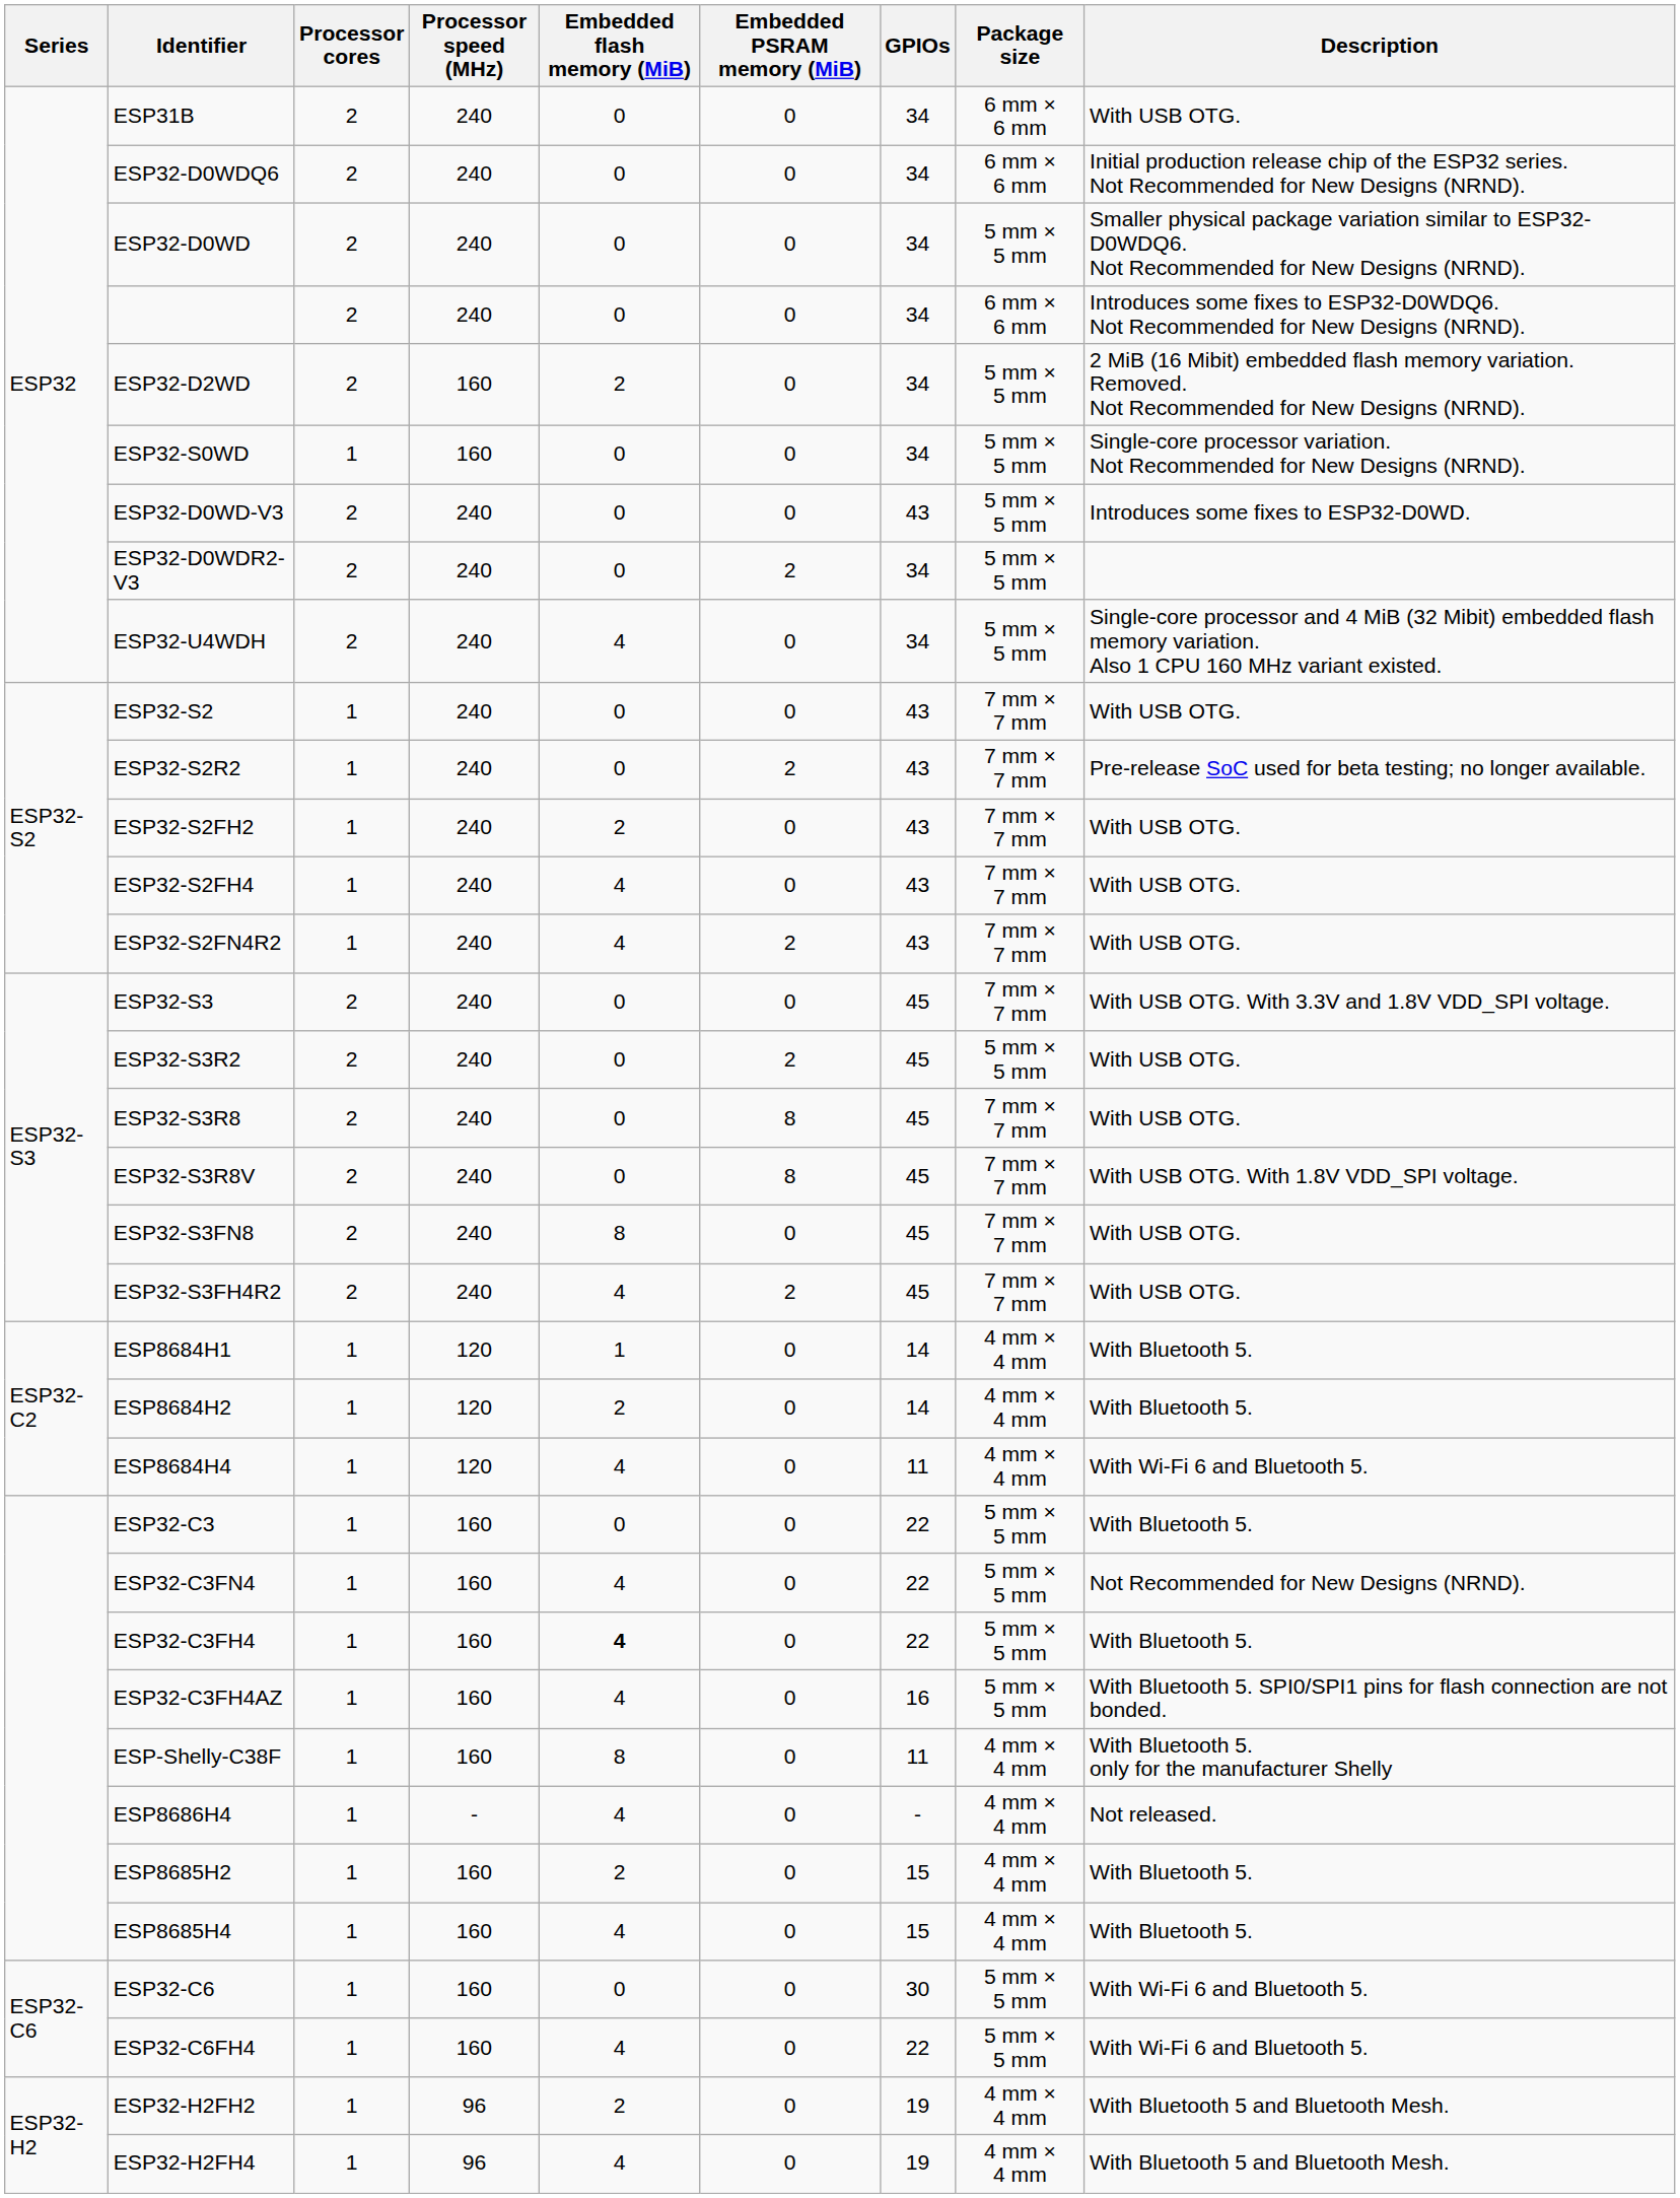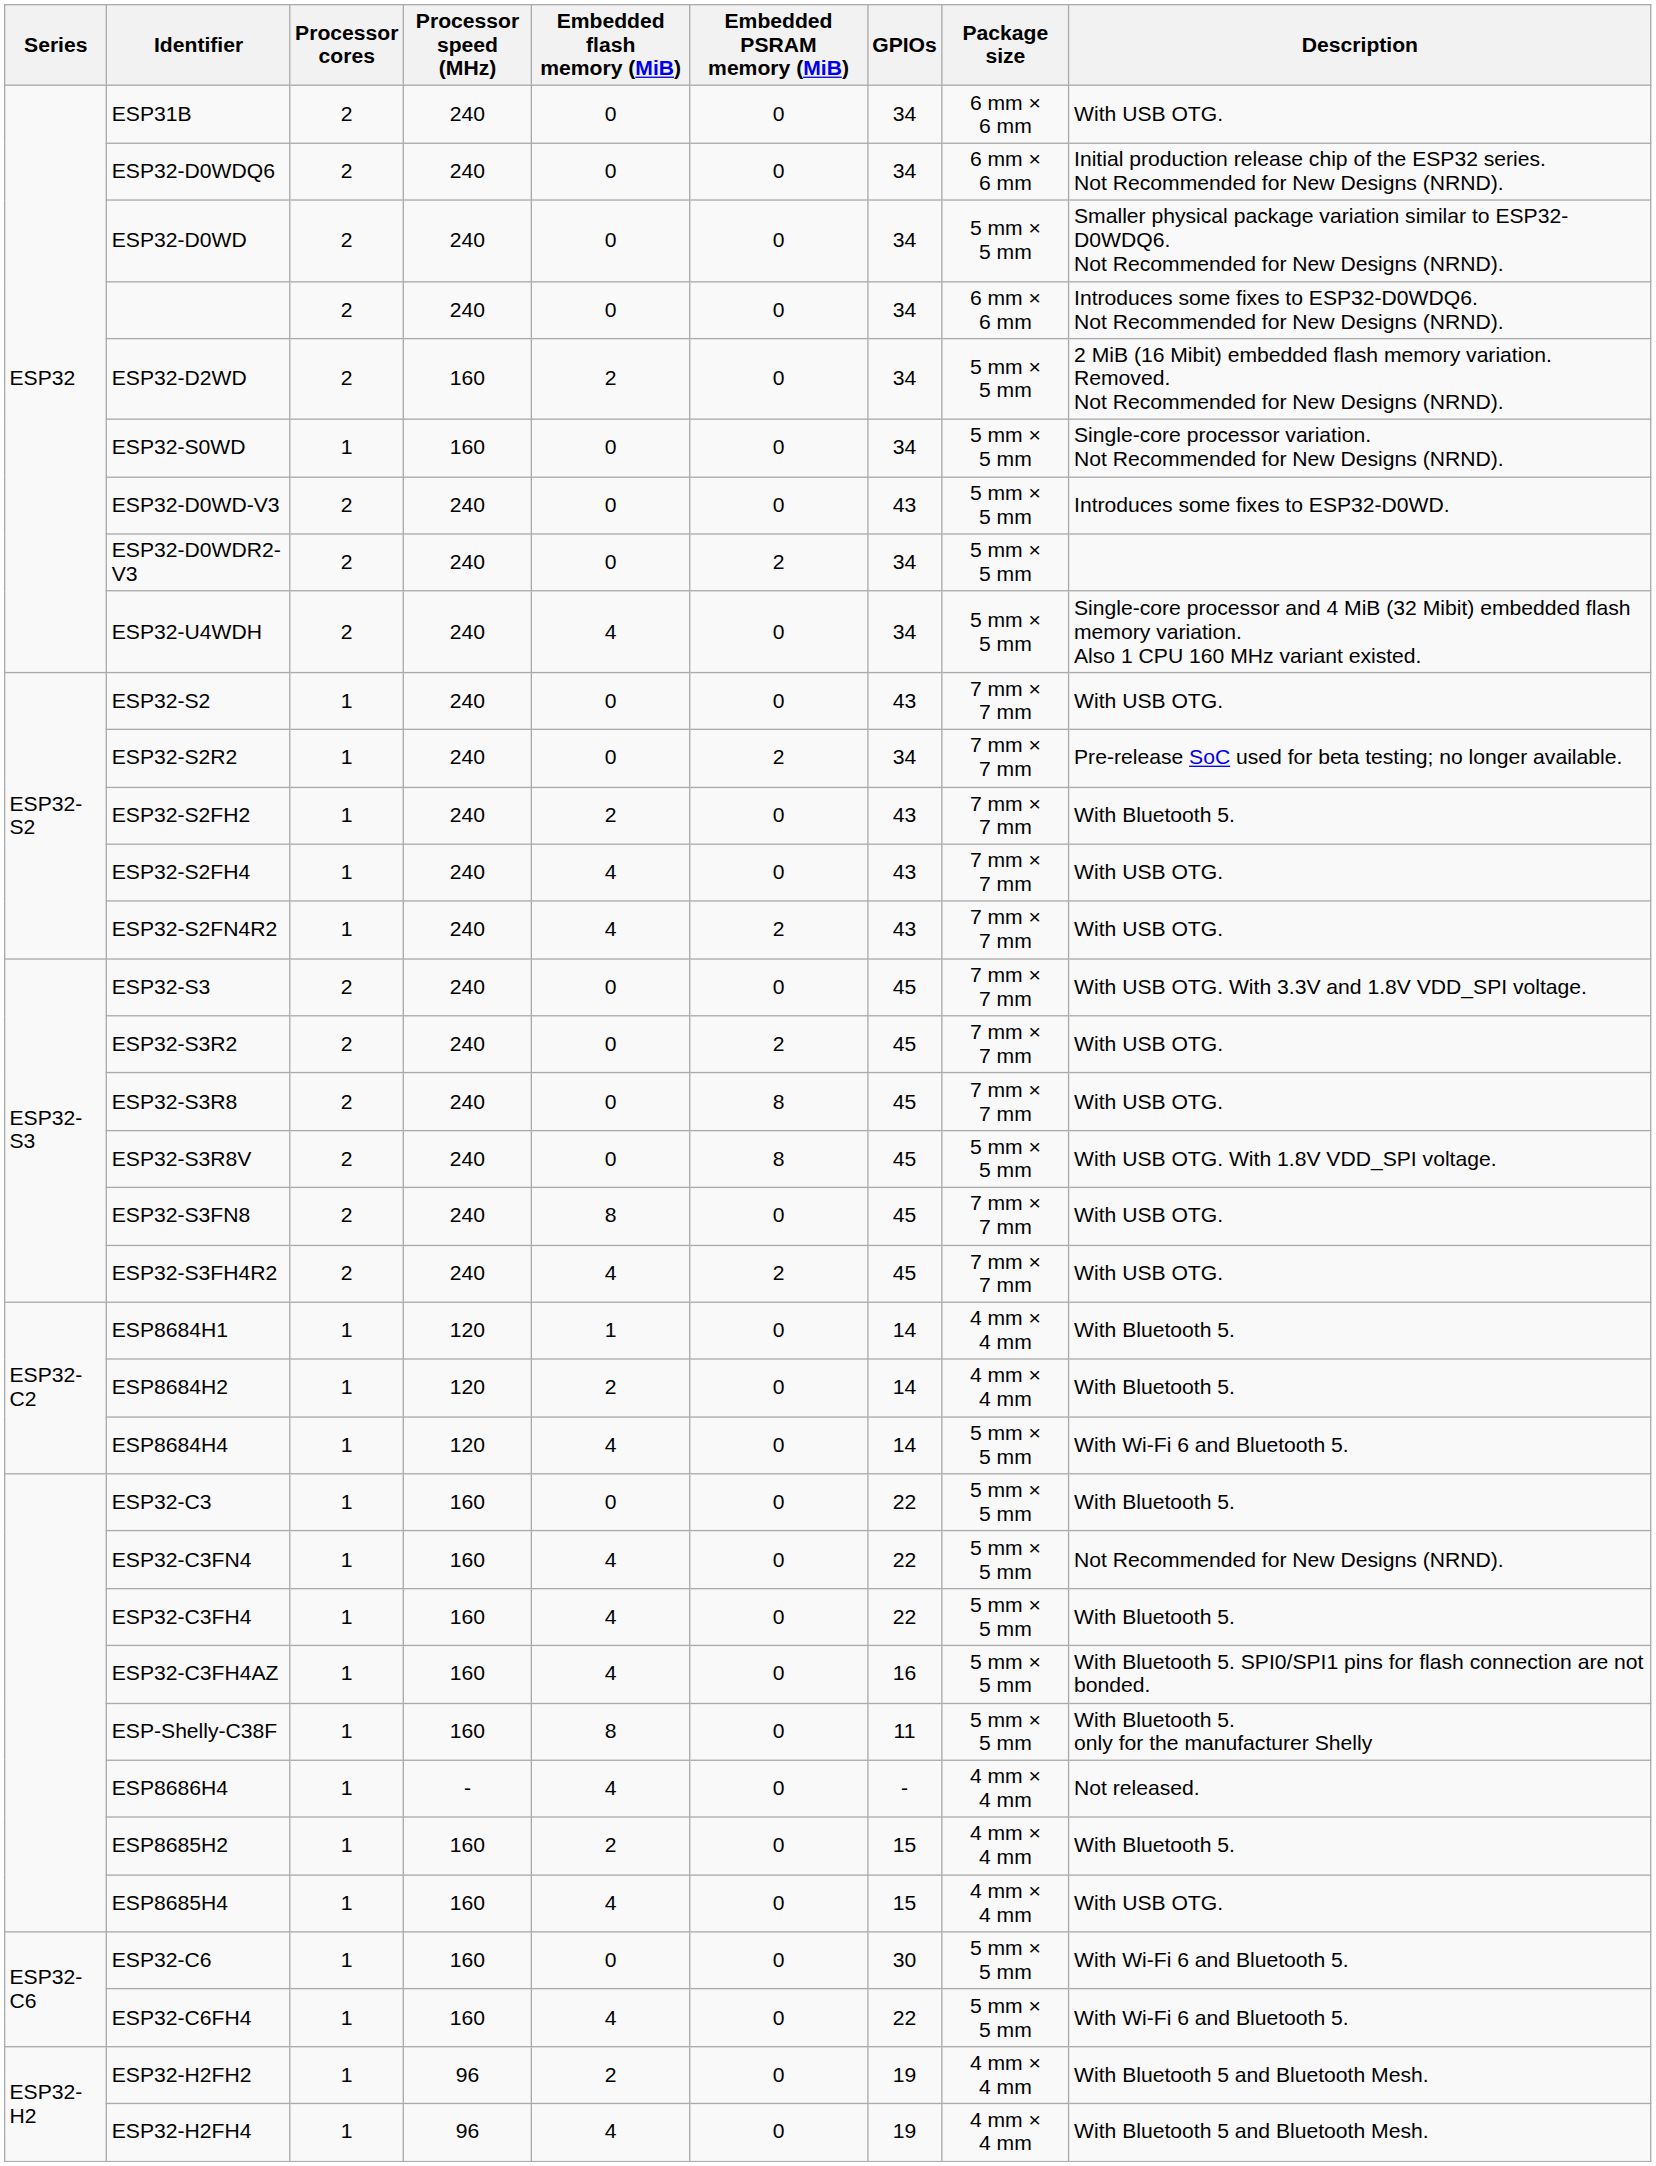ESP32-S2R2 | GPIOs: 43 -> 34
ESP32-S2FH2 | Description: With USB OTG. -> With Bluetooth 5.
ESP32-S3R2 | Package size: 5 mm × 5 mm -> 7 mm × 7 mm
ESP32-S3R8V | Package size: 7 mm × 7 mm -> 5 mm × 5 mm
ESP8684H4 | GPIOs: 11 -> 14
ESP8684H4 | Package size: 4 mm × 4 mm -> 5 mm × 5 mm
ESP32-C3FH4 | Embedded flash memory (MiB): bold -> normal
ESP-Shelly-C38F | Package size: 4 mm × 4 mm -> 5 mm × 5 mm
ESP8685H4 | Description: With Bluetooth 5. -> With USB OTG.
